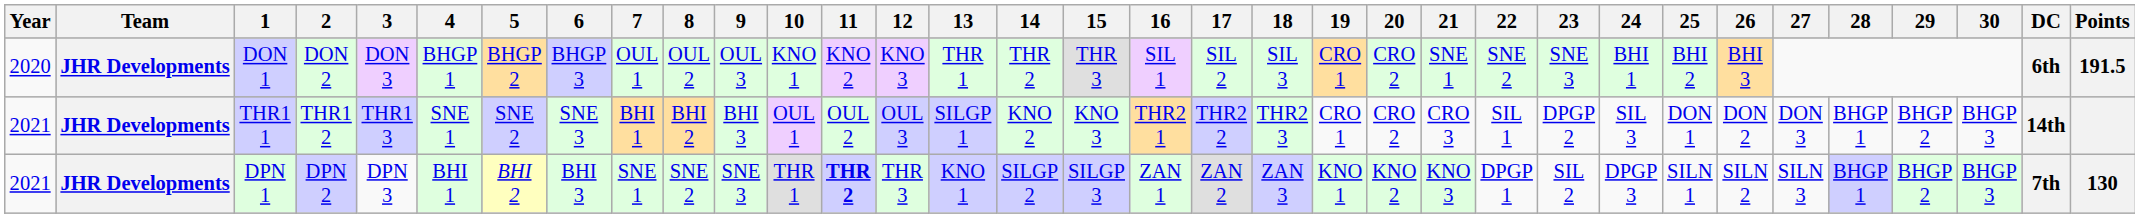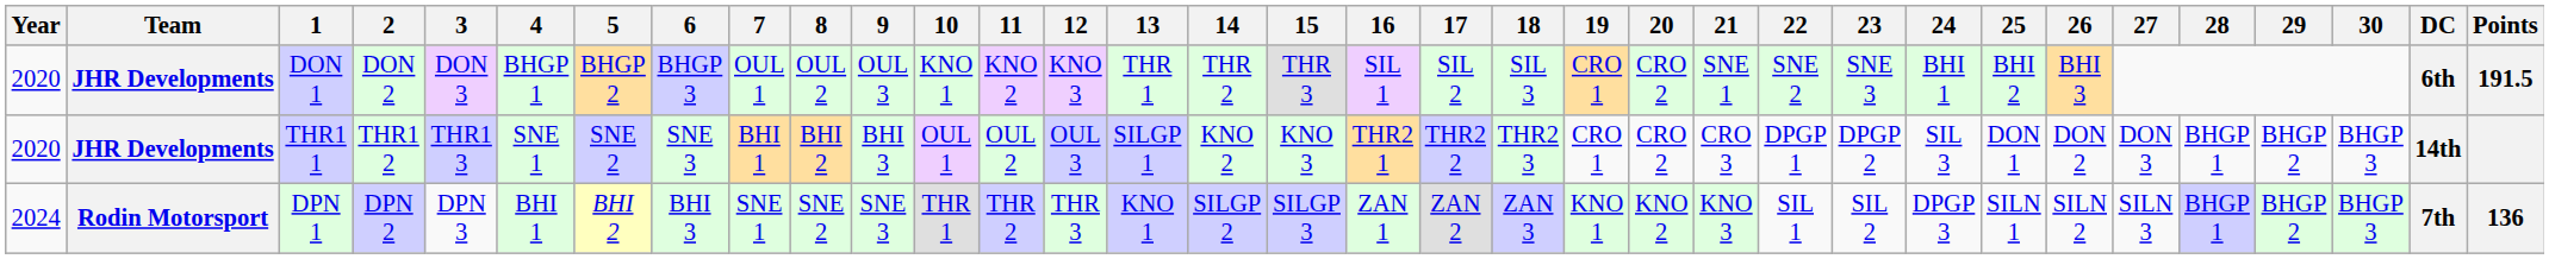THR1 1 | Year: 2021 -> 2020
THR1 1 | 22: SIL 1 -> DPGP 1
DPN 1 | Year: 2021 -> 2024
DPN 1 | Team: JHR Developments -> Rodin Motorsport
DPN 1 | 11: bold -> normal
DPN 1 | 22: DPGP 1 -> SIL 1
DPN 1 | Points: 130 -> 136
